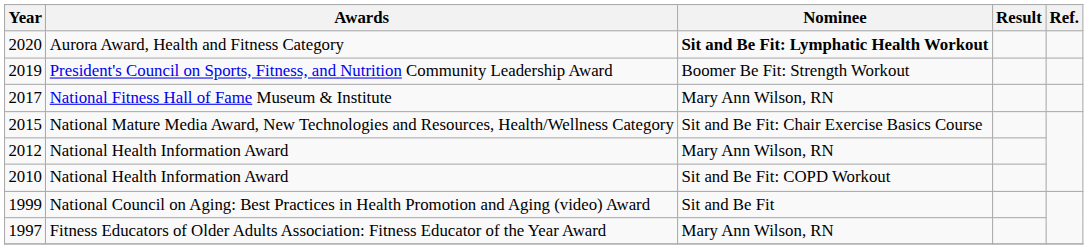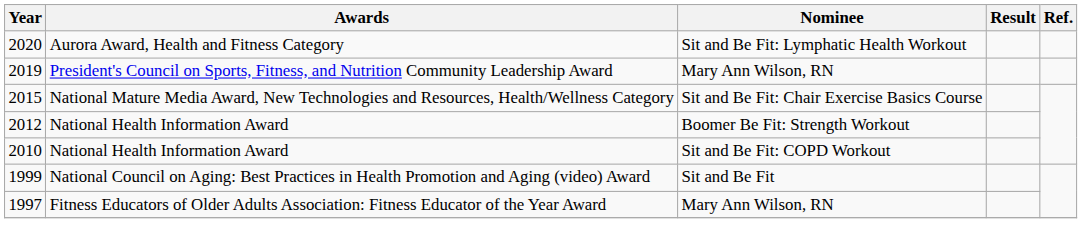2020 | Nominee: bold -> normal
2019 | Nominee: Boomer Be Fit: Strength Workout -> Mary Ann Wilson, RN
- row: 2017 | National Fitness Hall of Fame Museum & Institute | Mary Ann Wilson, RN
2012 | Nominee: Mary Ann Wilson, RN -> Boomer Be Fit: Strength Workout
